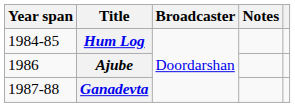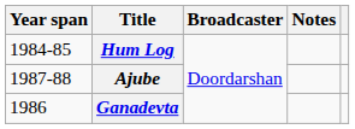Ajube | Year span: 1986 -> 1987-88
Ganadevta | Year span: 1987-88 -> 1986
